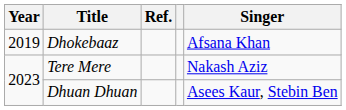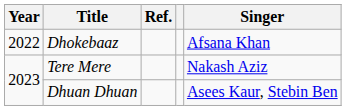Dhokebaaz | Year: 2019 -> 2022
